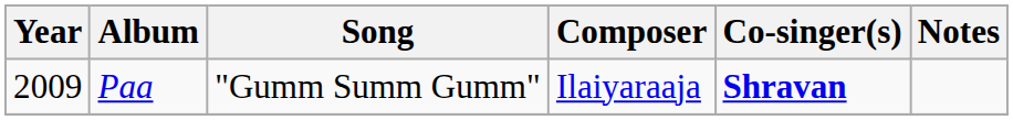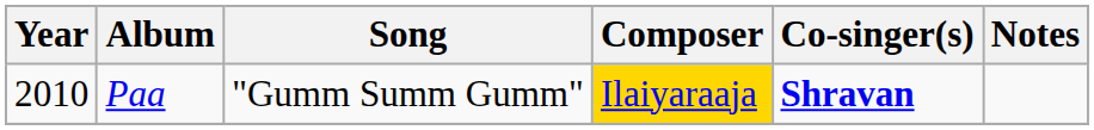Paa | Year: 2009 -> 2010
Paa | Composer: no background -> gold background
